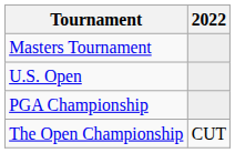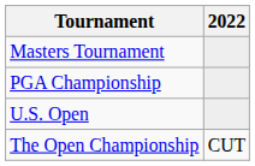rows swapped: PGA Championship <-> U.S. Open
